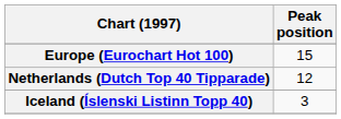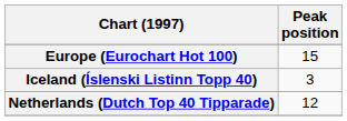rows swapped: Iceland (Íslenski Listinn Topp 40) <-> Netherlands (Dutch Top 40 Tipparade)
